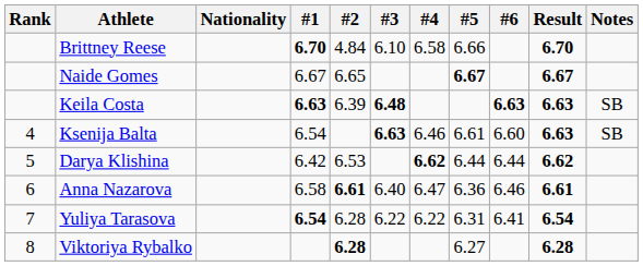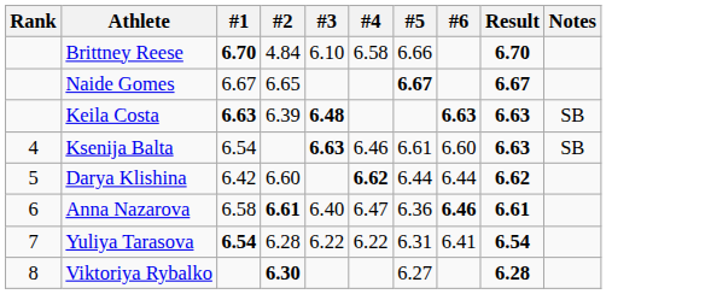- column: Nationality
Darya Klishina | #2: 6.53 -> 6.60
Anna Nazarova | #6: normal -> bold
Viktoriya Rybalko | #2: 6.28 -> 6.30
